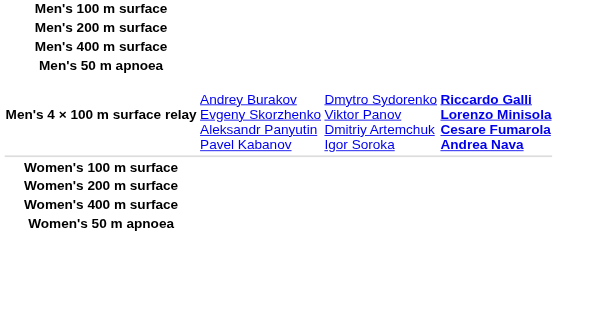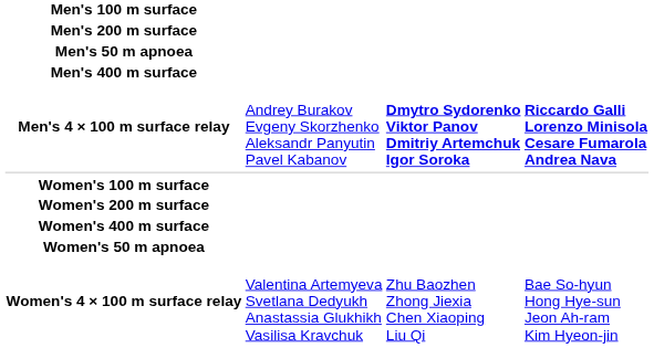rows swapped: Men's 400 m surface <-> Men's 50 m apnoea
Men's 4 × 100 m surface relay | column 3: normal -> bold
+ row: Women's 4 × 100 m surface relay | Valentina Artemyeva Svetlana Dedyukh Anastassia Glukhikh Vasilisa Kravchuk | Zhu Baozhen Zhong Jiexia Chen Xiaoping Liu Qi | Bae So-hyun Hong Hye-sun Jeon Ah-ram Kim Hyeon-jin
